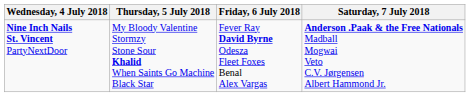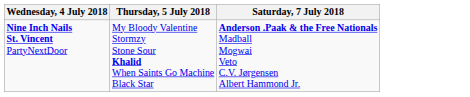- column: Friday, 6 July 2018 | Fever Ray David Byrne Odesza Fleet Foxes Benal Alex Vargas
